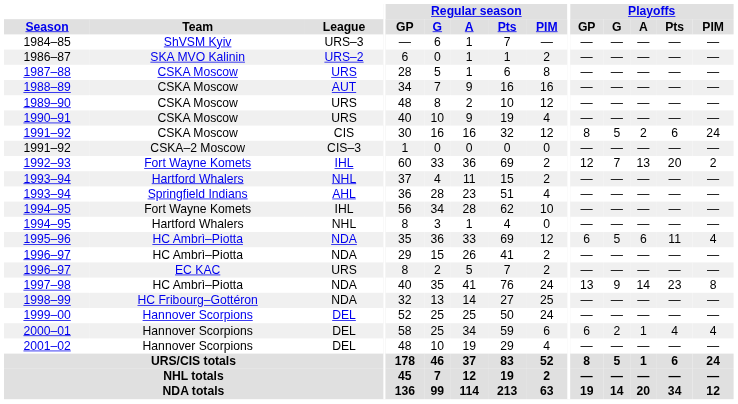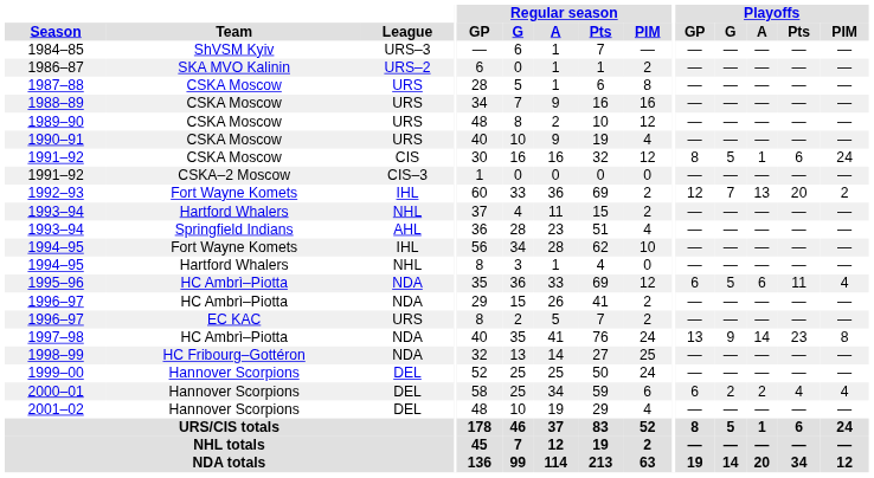1988–89 | League: AUT -> URS
1991–92 / CSKA Moscow | Playoffs / A: 2 -> 1
2000–01 | Playoffs / A: 1 -> 2
